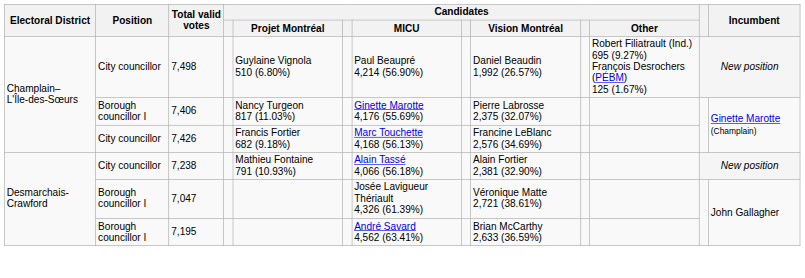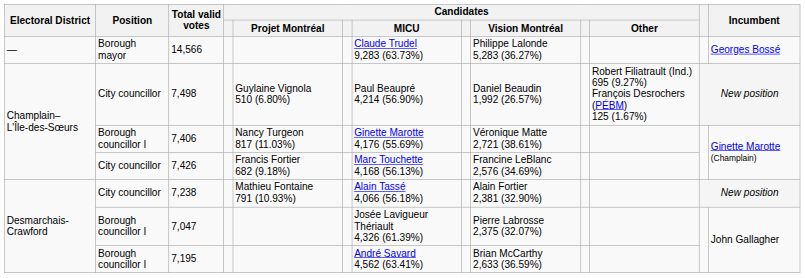+ row: — | Borough mayor | 14,566 | Claude Trudel 9,283 (63.73%) | Philippe Lalonde 5,283 (36.27%) | Georges Bossé
7,406 | Candidates / Vision Montréal: Pierre Labrosse 2,375 (32.07%) -> Véronique Matte 2,721 (38.61%)
7,047 | Candidates / Vision Montréal: Véronique Matte 2,721 (38.61%) -> Pierre Labrosse 2,375 (32.07%)
